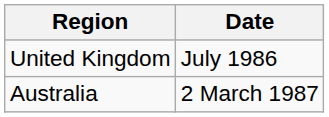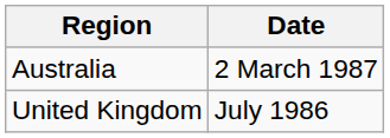rows swapped: United Kingdom <-> Australia
